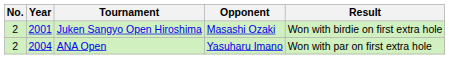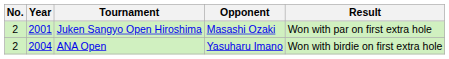Juken Sangyo Open Hiroshima | Result: Won with birdie on first extra hole -> Won with par on first extra hole
ANA Open | Result: Won with par on first extra hole -> Won with birdie on first extra hole
